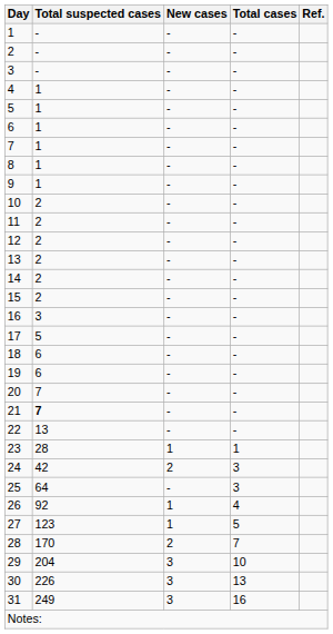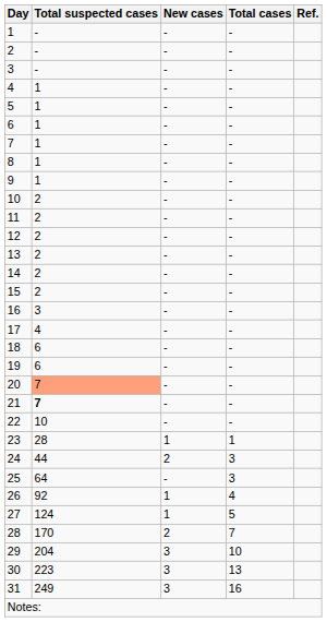17 | Total suspected cases: 5 -> 4
20 | Total suspected cases: no background -> lightsalmon background
22 | Total suspected cases: 13 -> 10
24 | Total suspected cases: 42 -> 44
27 | Total suspected cases: 123 -> 124
30 | Total suspected cases: 226 -> 223
